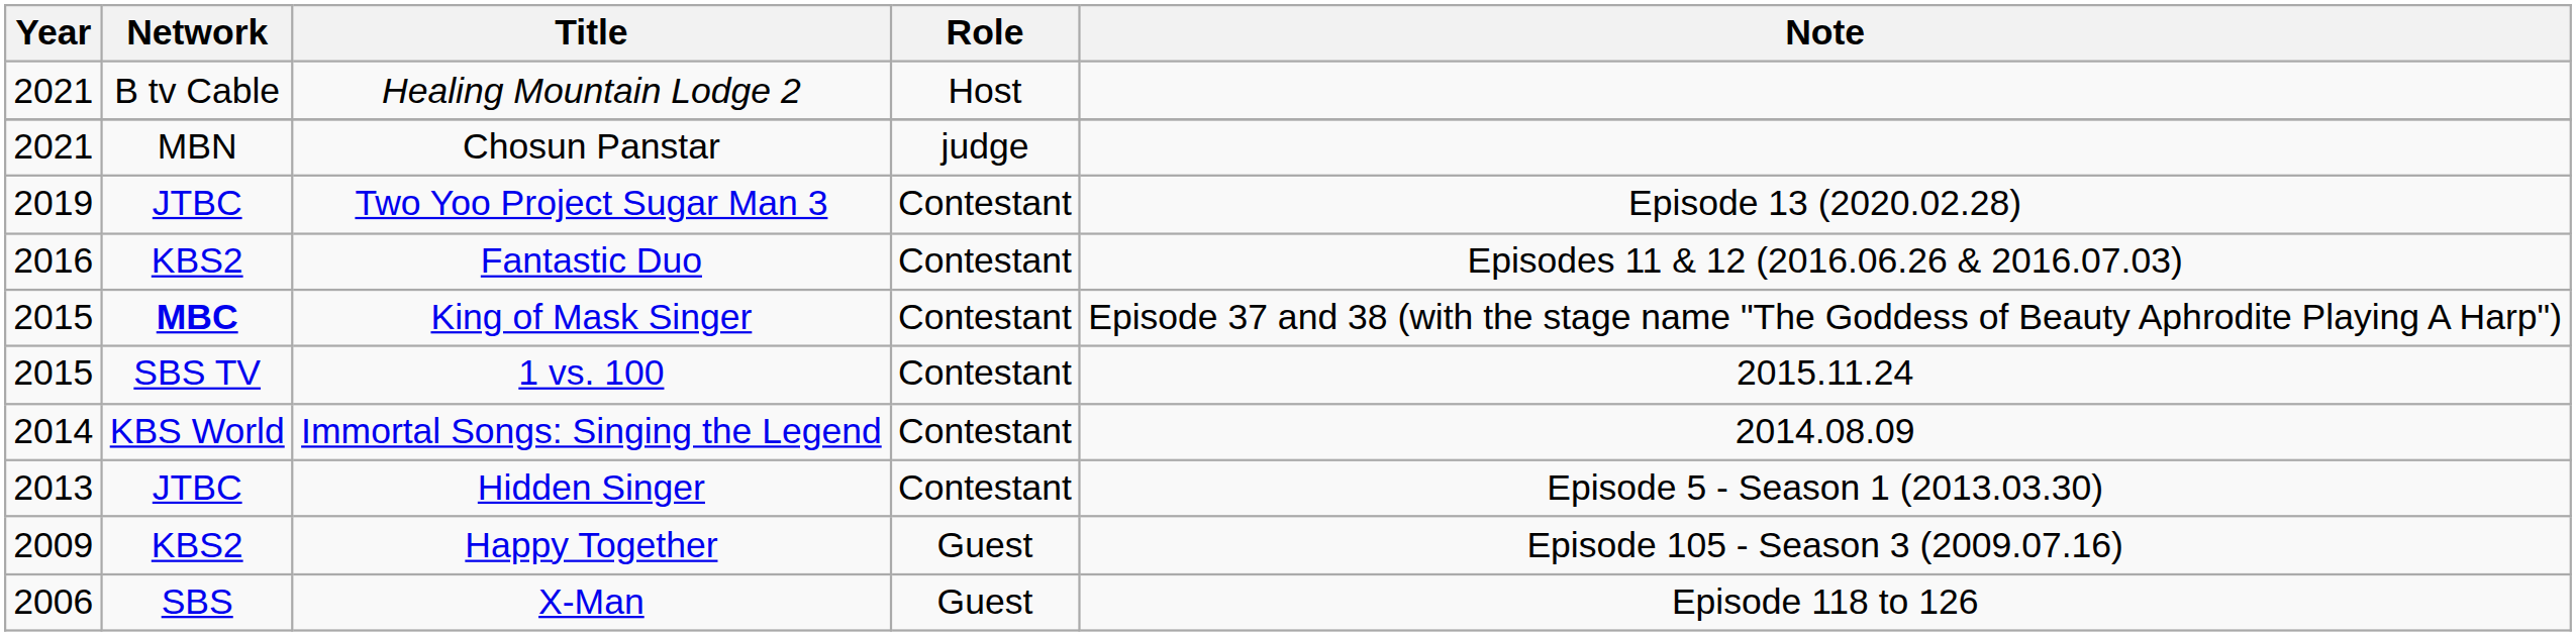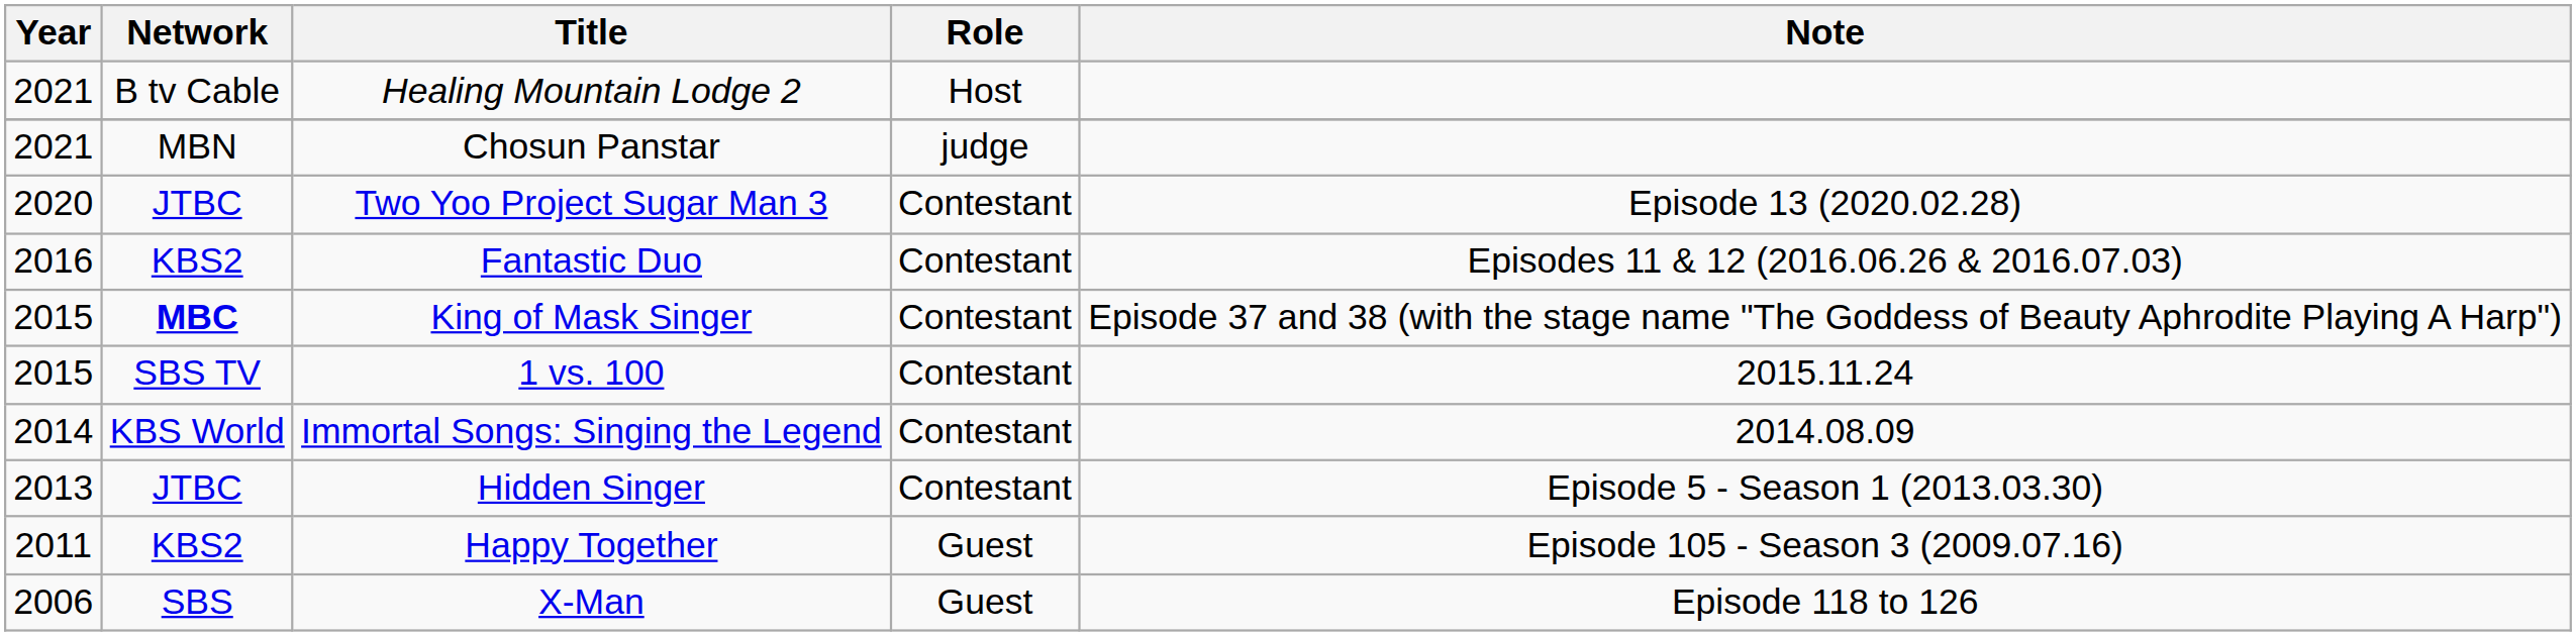Two Yoo Project Sugar Man 3 | Year: 2019 -> 2020
Happy Together | Year: 2009 -> 2011
